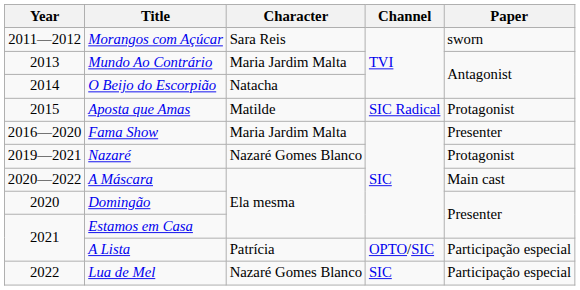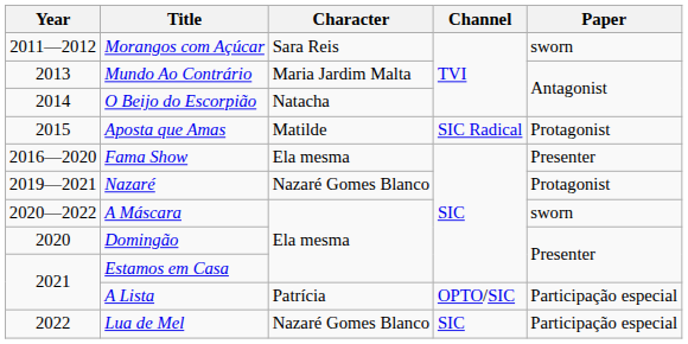Fama Show | Character: Maria Jardim Malta -> Ela mesma
A Máscara | Paper: Main cast -> sworn
